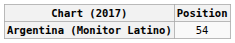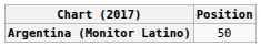Argentina (Monitor Latino) | Position: 54 -> 50
